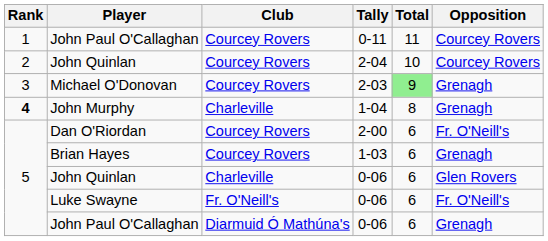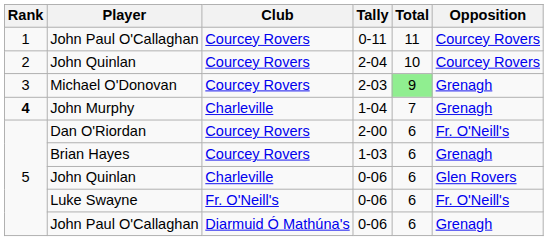John Murphy | Total: 8 -> 7
